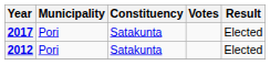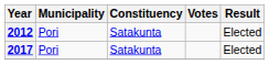rows swapped: 2012 <-> 2017
